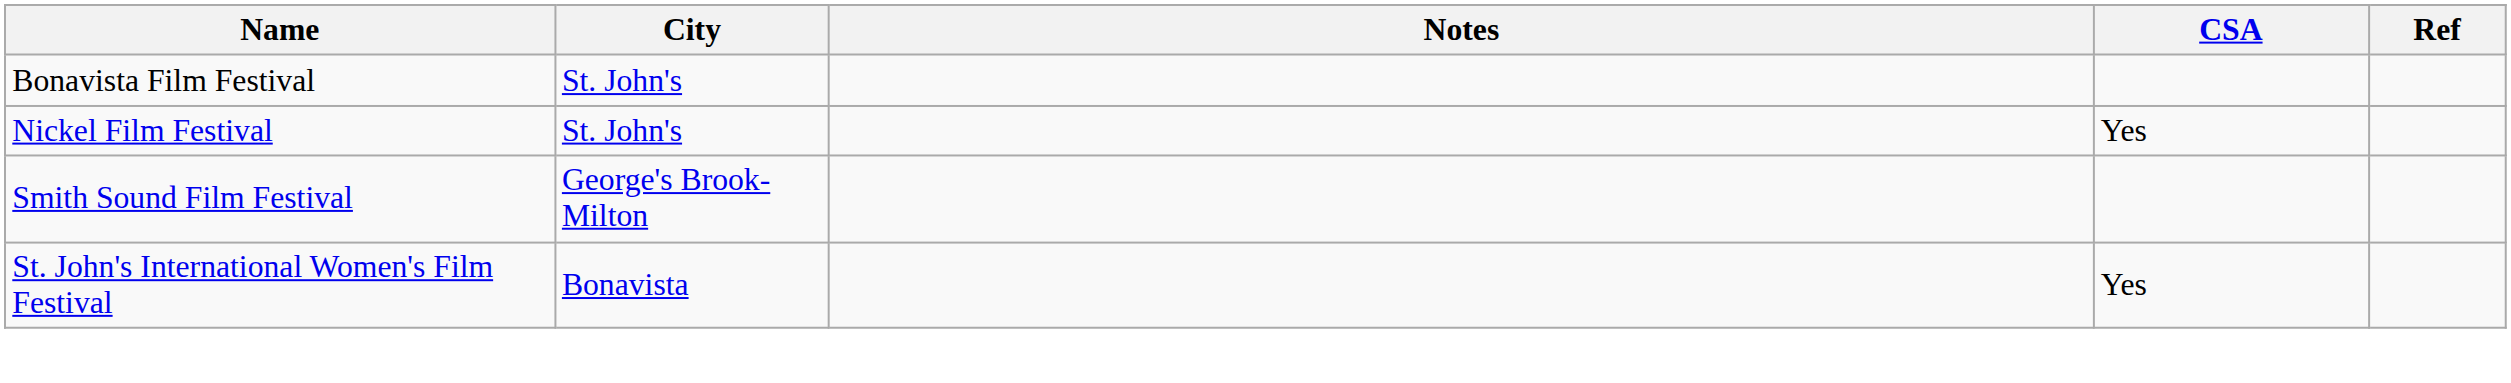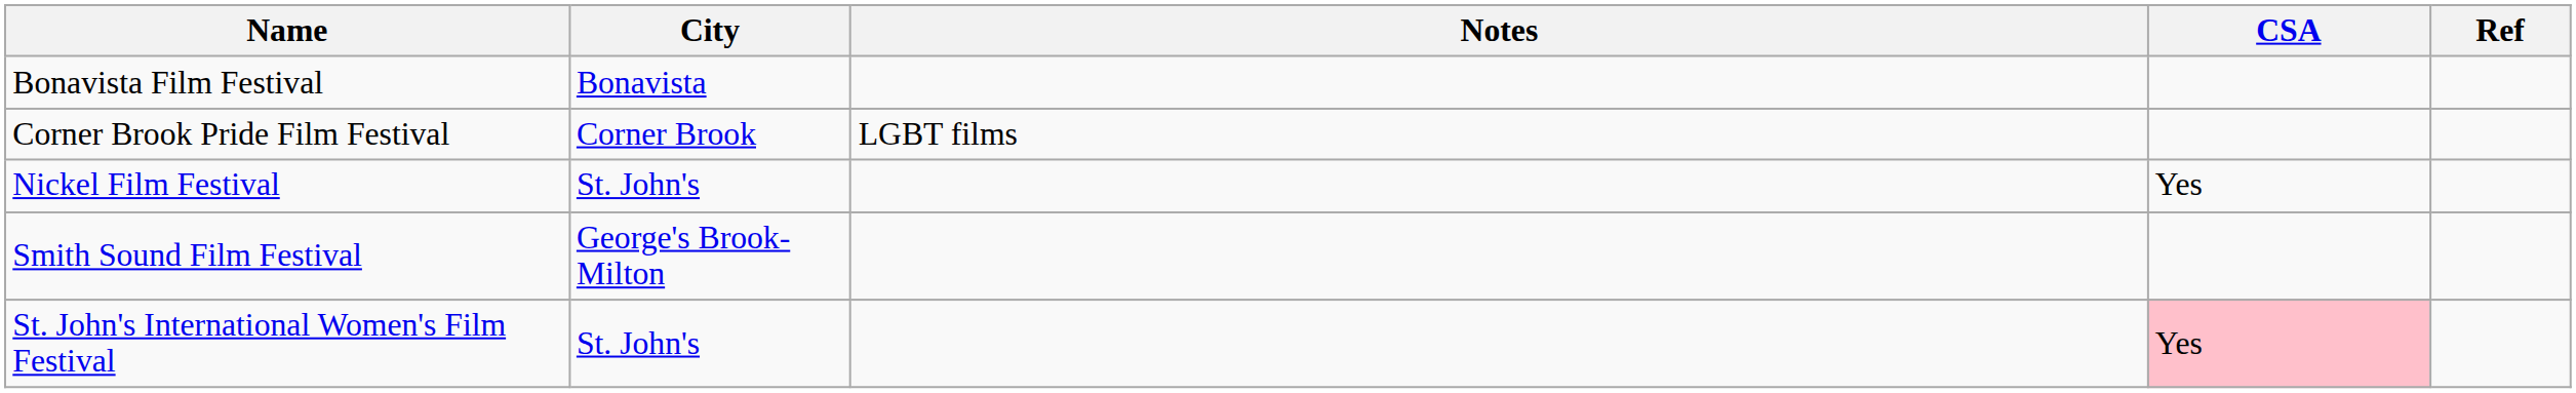Bonavista Film Festival | City: St. John's -> Bonavista
+ row: Corner Brook Pride Film Festival | Corner Brook | LGBT films
St. John's International Women's Film Festival | City: Bonavista -> St. John's
St. John's International Women's Film Festival | CSA: no background -> pink background
